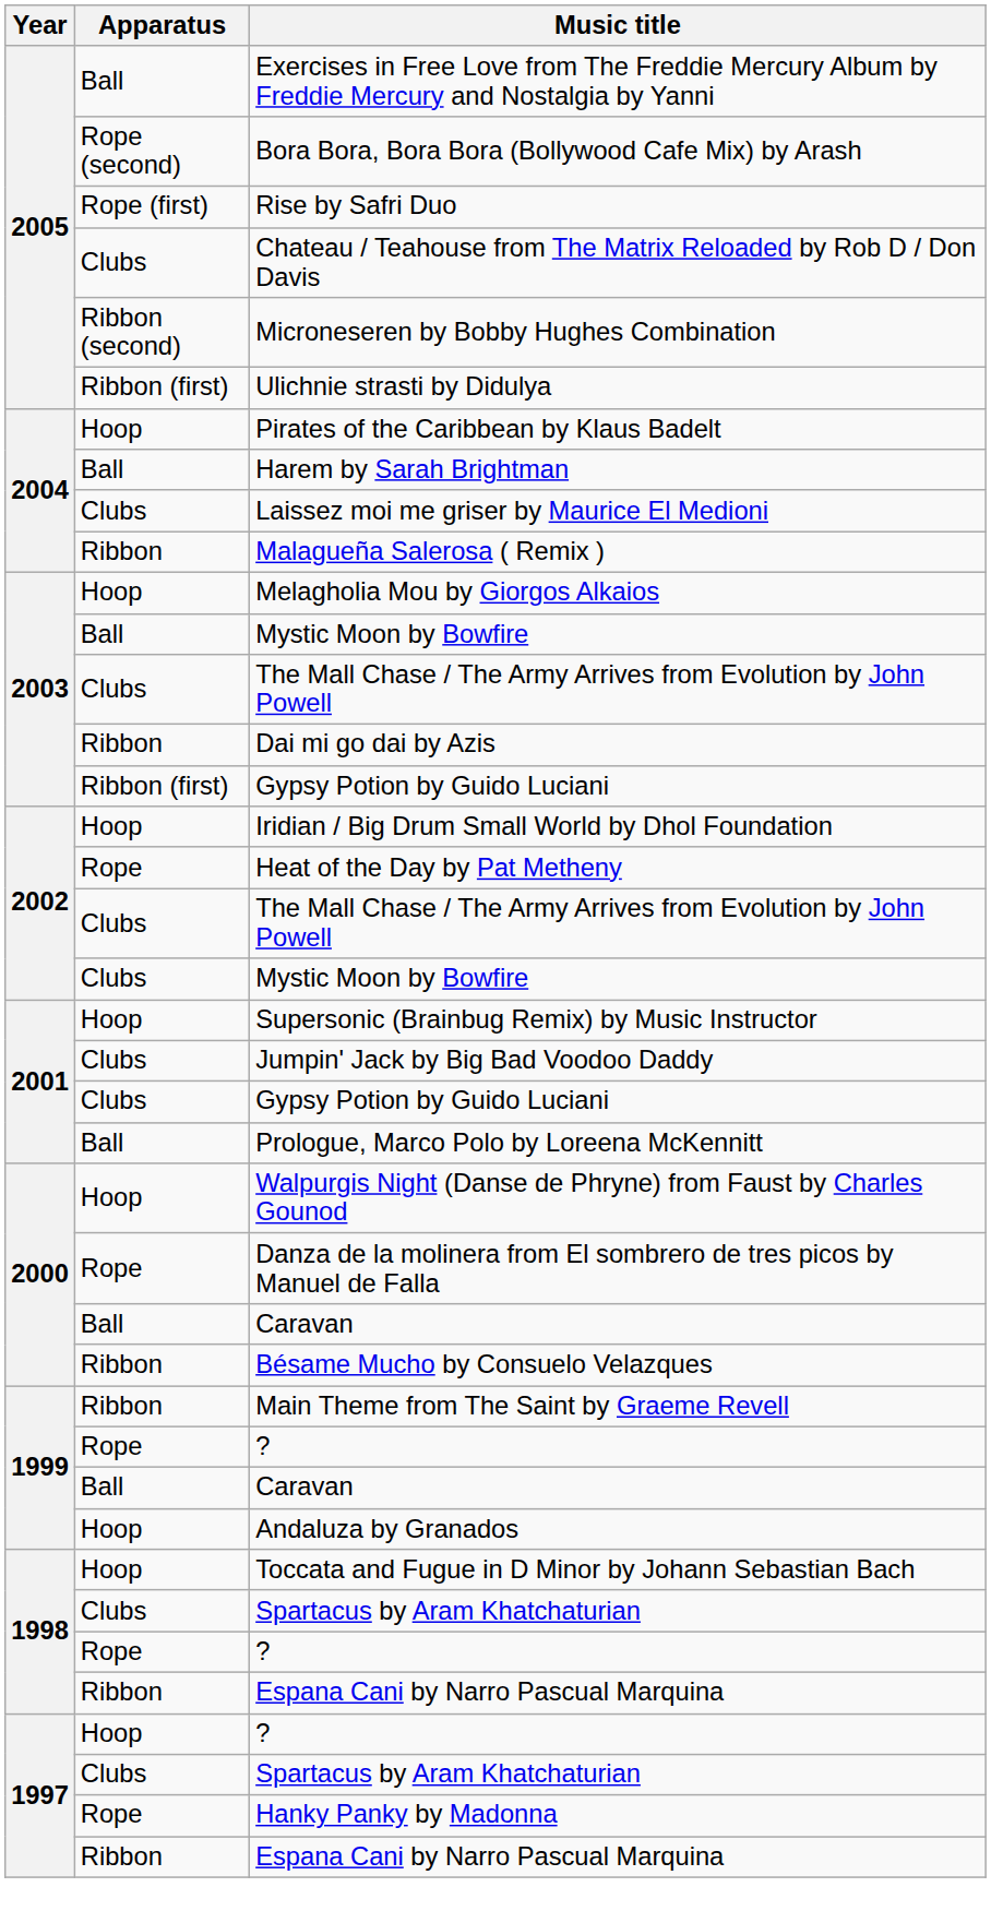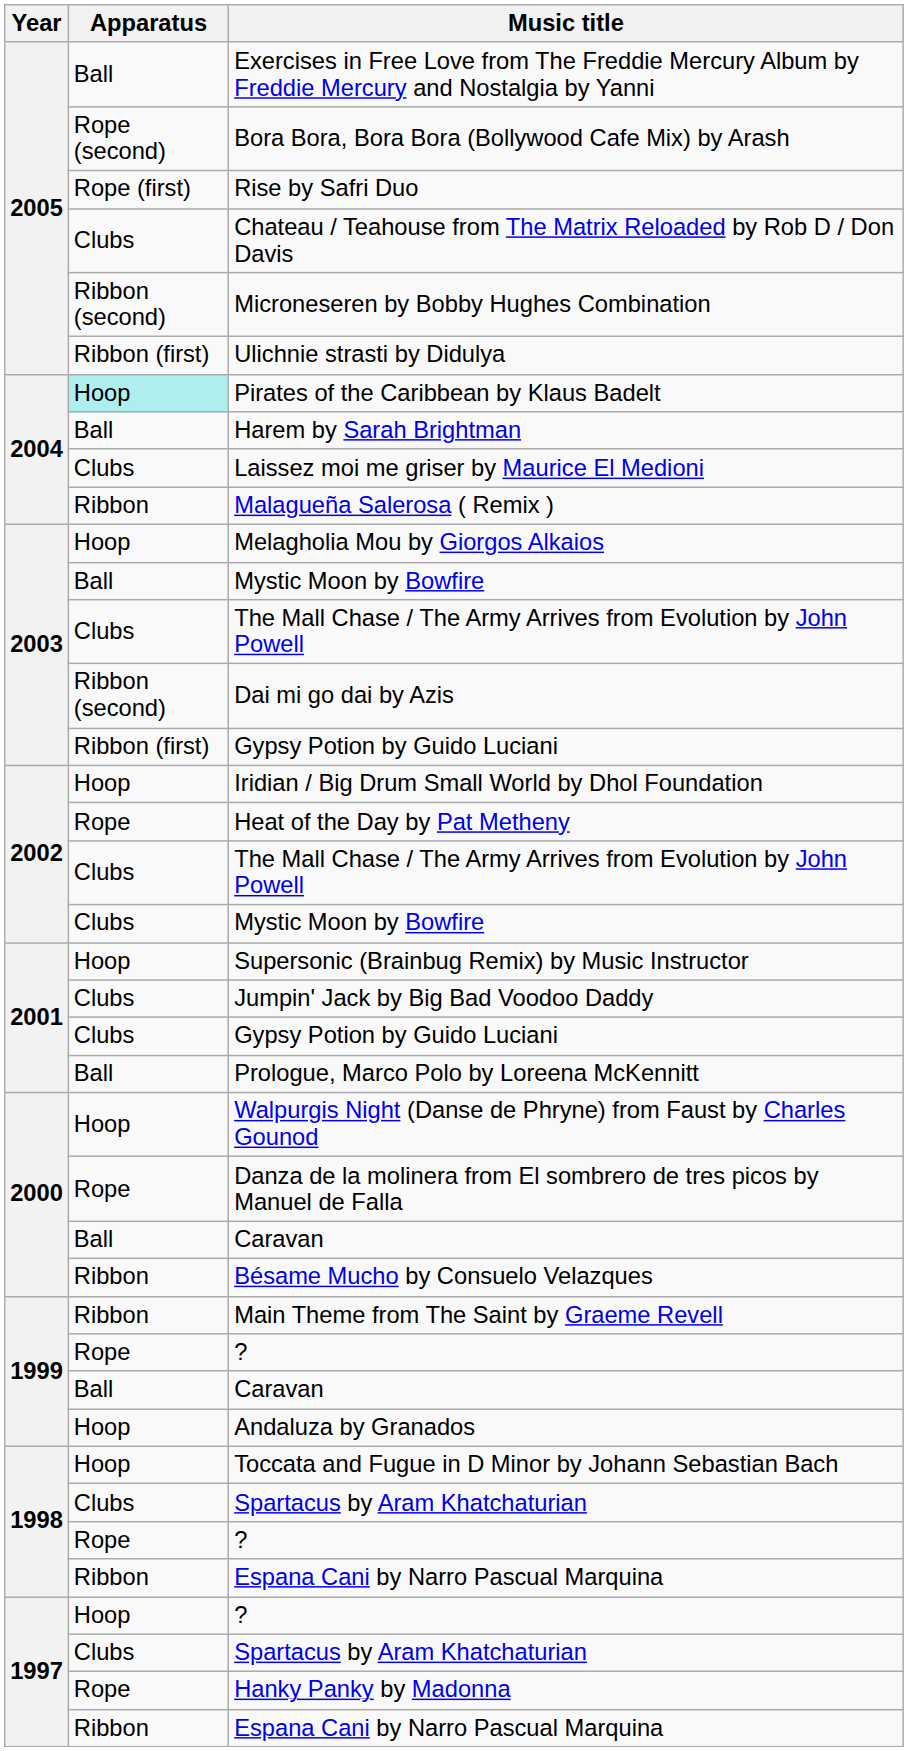Pirates of the Caribbean by Klaus Badelt | Apparatus: no background -> paleturquoise background
Dai mi go dai by Azis | Apparatus: Ribbon -> Ribbon (second)
